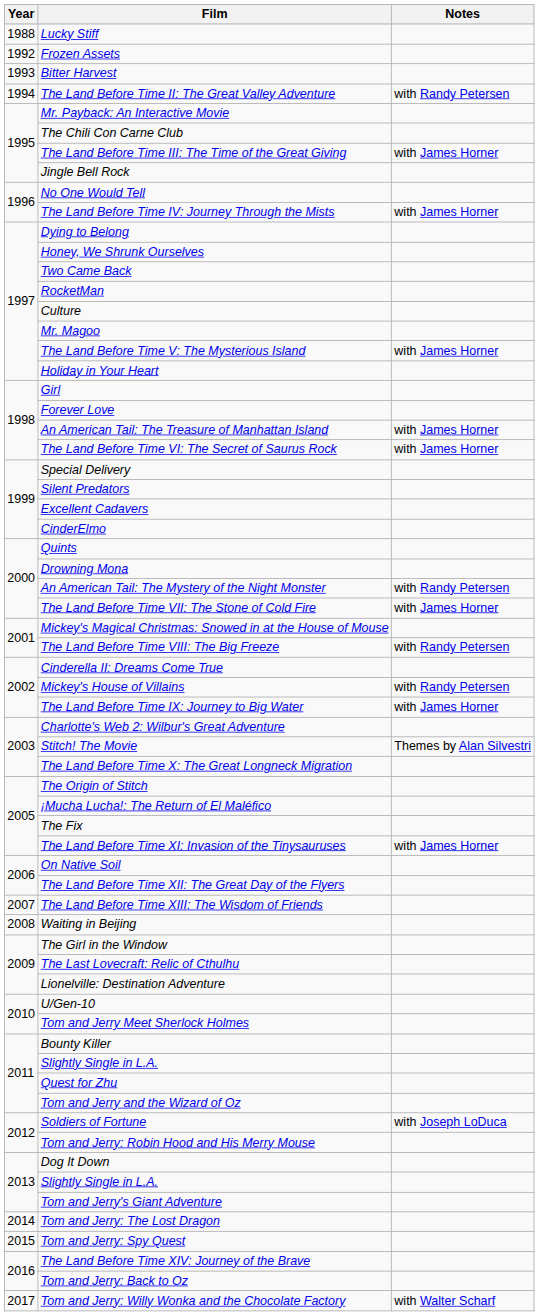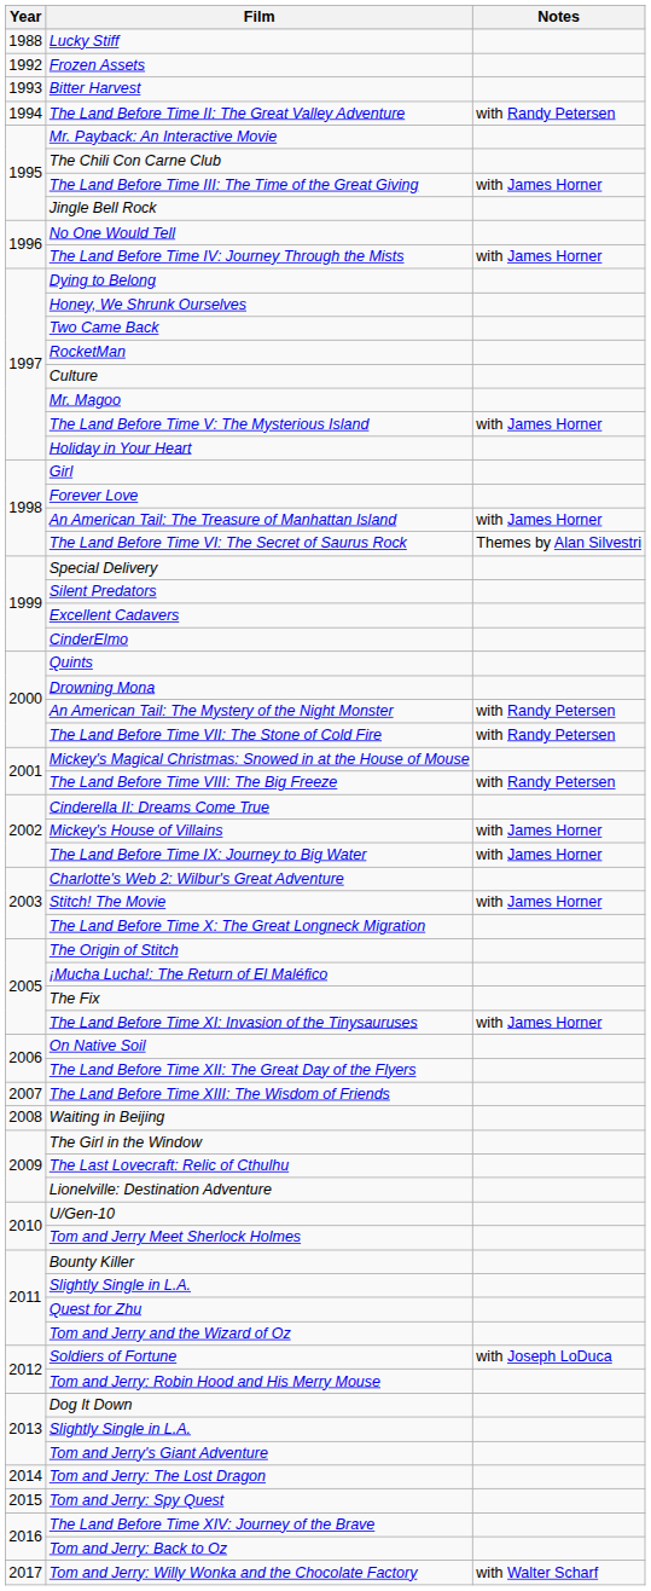The Land Before Time VI: The Secret of Saurus Rock | Notes: with James Horner -> Themes by Alan Silvestri
The Land Before Time VII: The Stone of Cold Fire | Notes: with James Horner -> with Randy Petersen
Mickey's House of Villains | Notes: with Randy Petersen -> with James Horner
Stitch! The Movie | Notes: Themes by Alan Silvestri -> with James Horner
